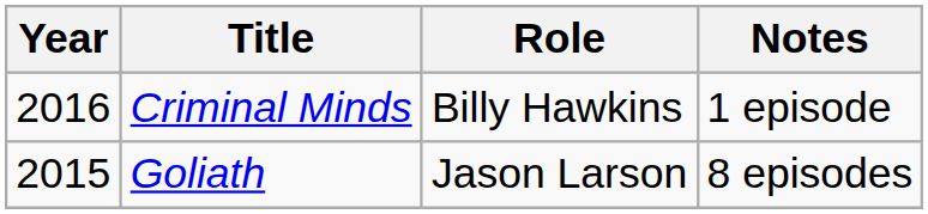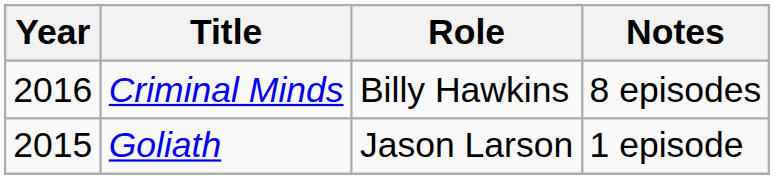Criminal Minds | Notes: 1 episode -> 8 episodes
Goliath | Notes: 8 episodes -> 1 episode
